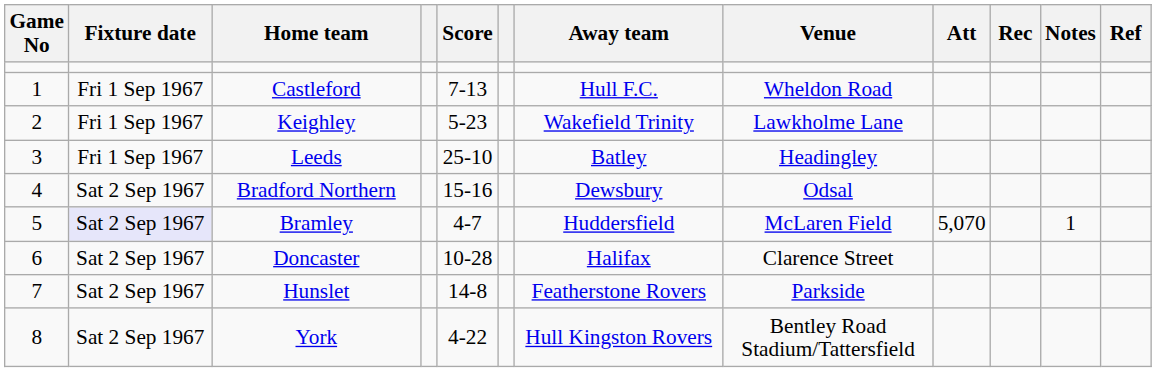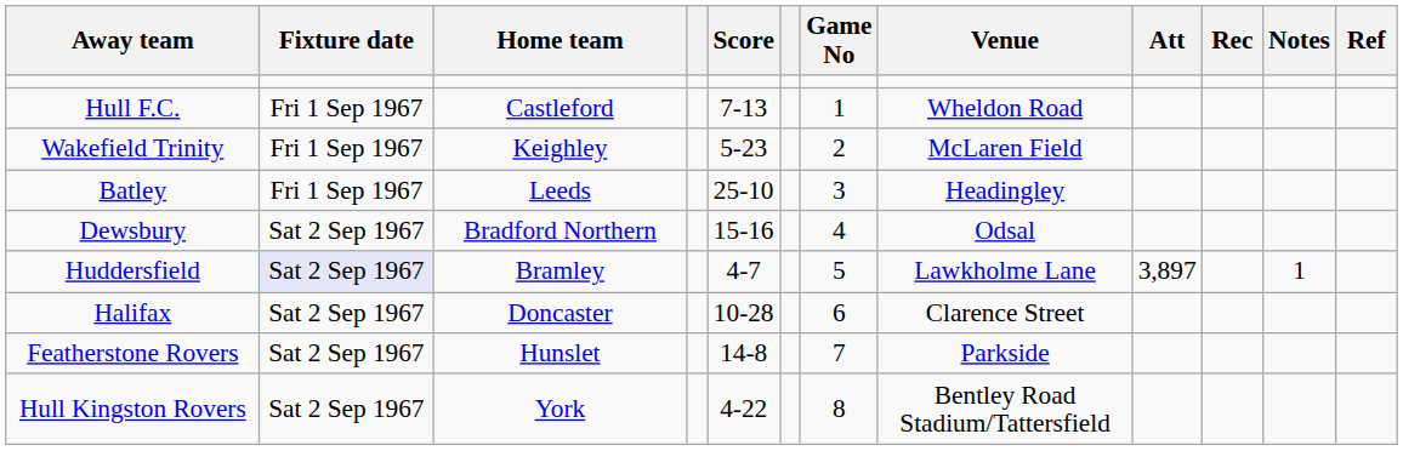columns swapped: Game No <-> Away team
Keighley | Venue: Lawkholme Lane -> McLaren Field
Bramley | Venue: McLaren Field -> Lawkholme Lane
Bramley | Att: 5,070 -> 3,897
